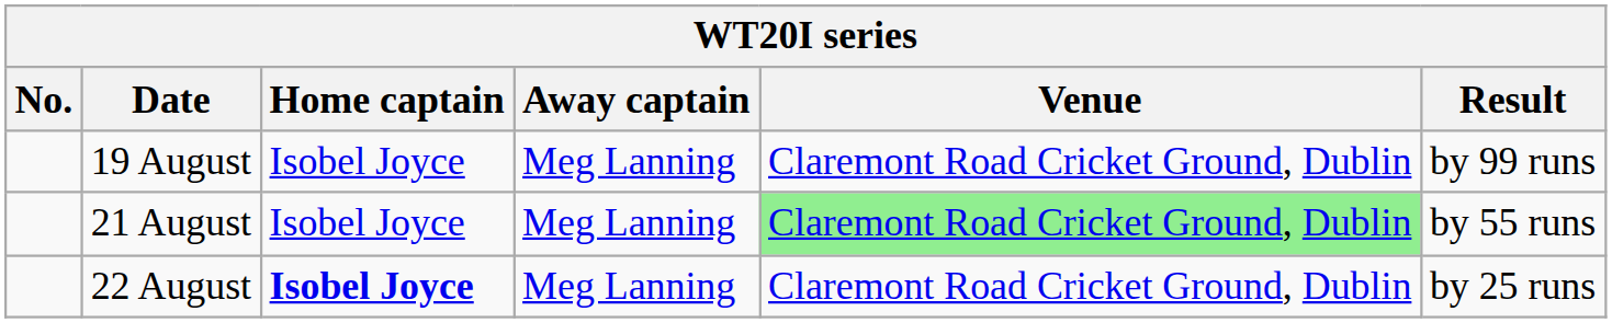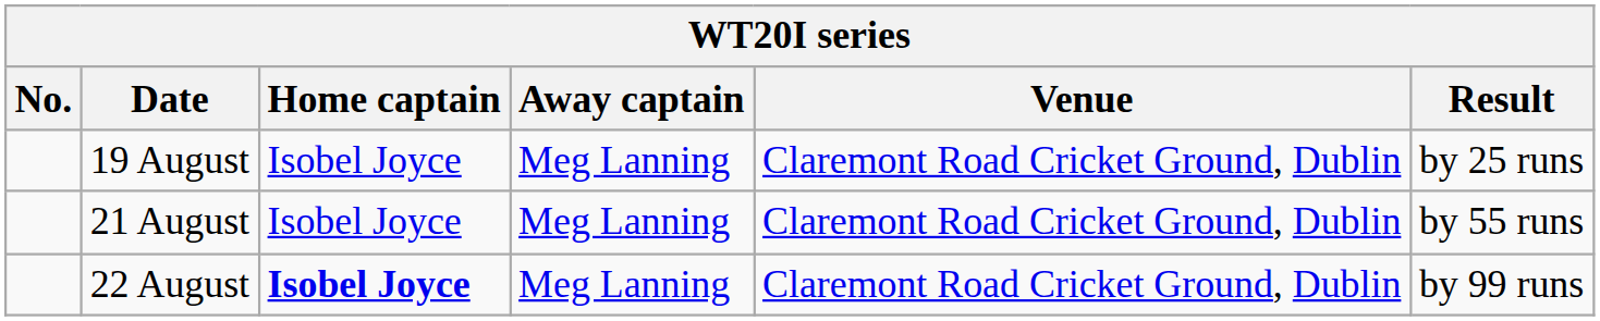19 August | Result: by 99 runs -> by 25 runs
21 August | Venue: lightgreen background -> no background
22 August | Result: by 25 runs -> by 99 runs
